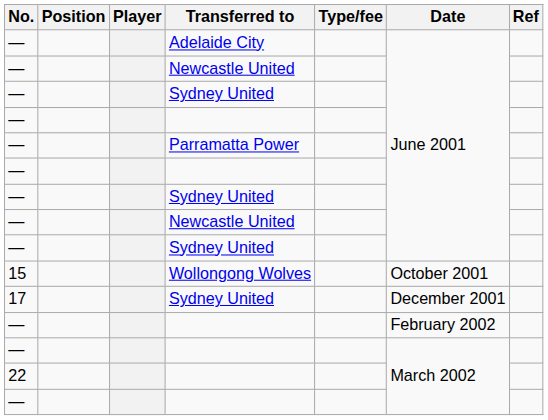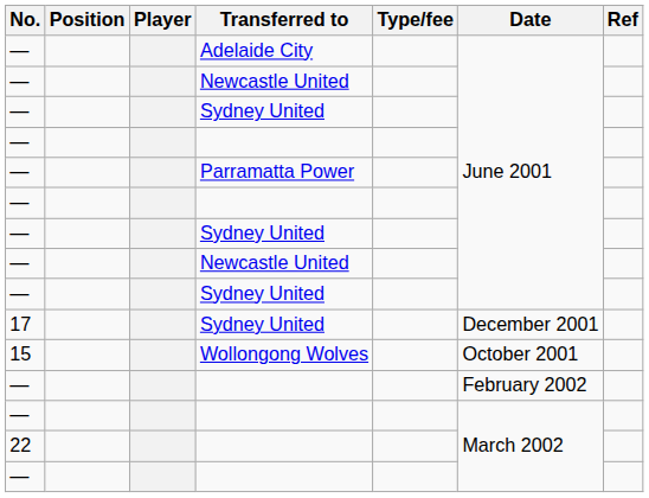rows swapped: Wollongong Wolves <-> 17 / Sydney United
